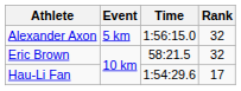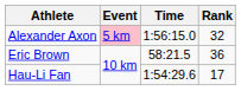Alexander Axon | Event: no background -> pink background
Eric Brown | Rank: 32 -> 36
